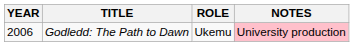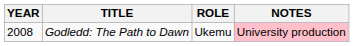Godledd: The Path to Dawn | YEAR: 2006 -> 2008
